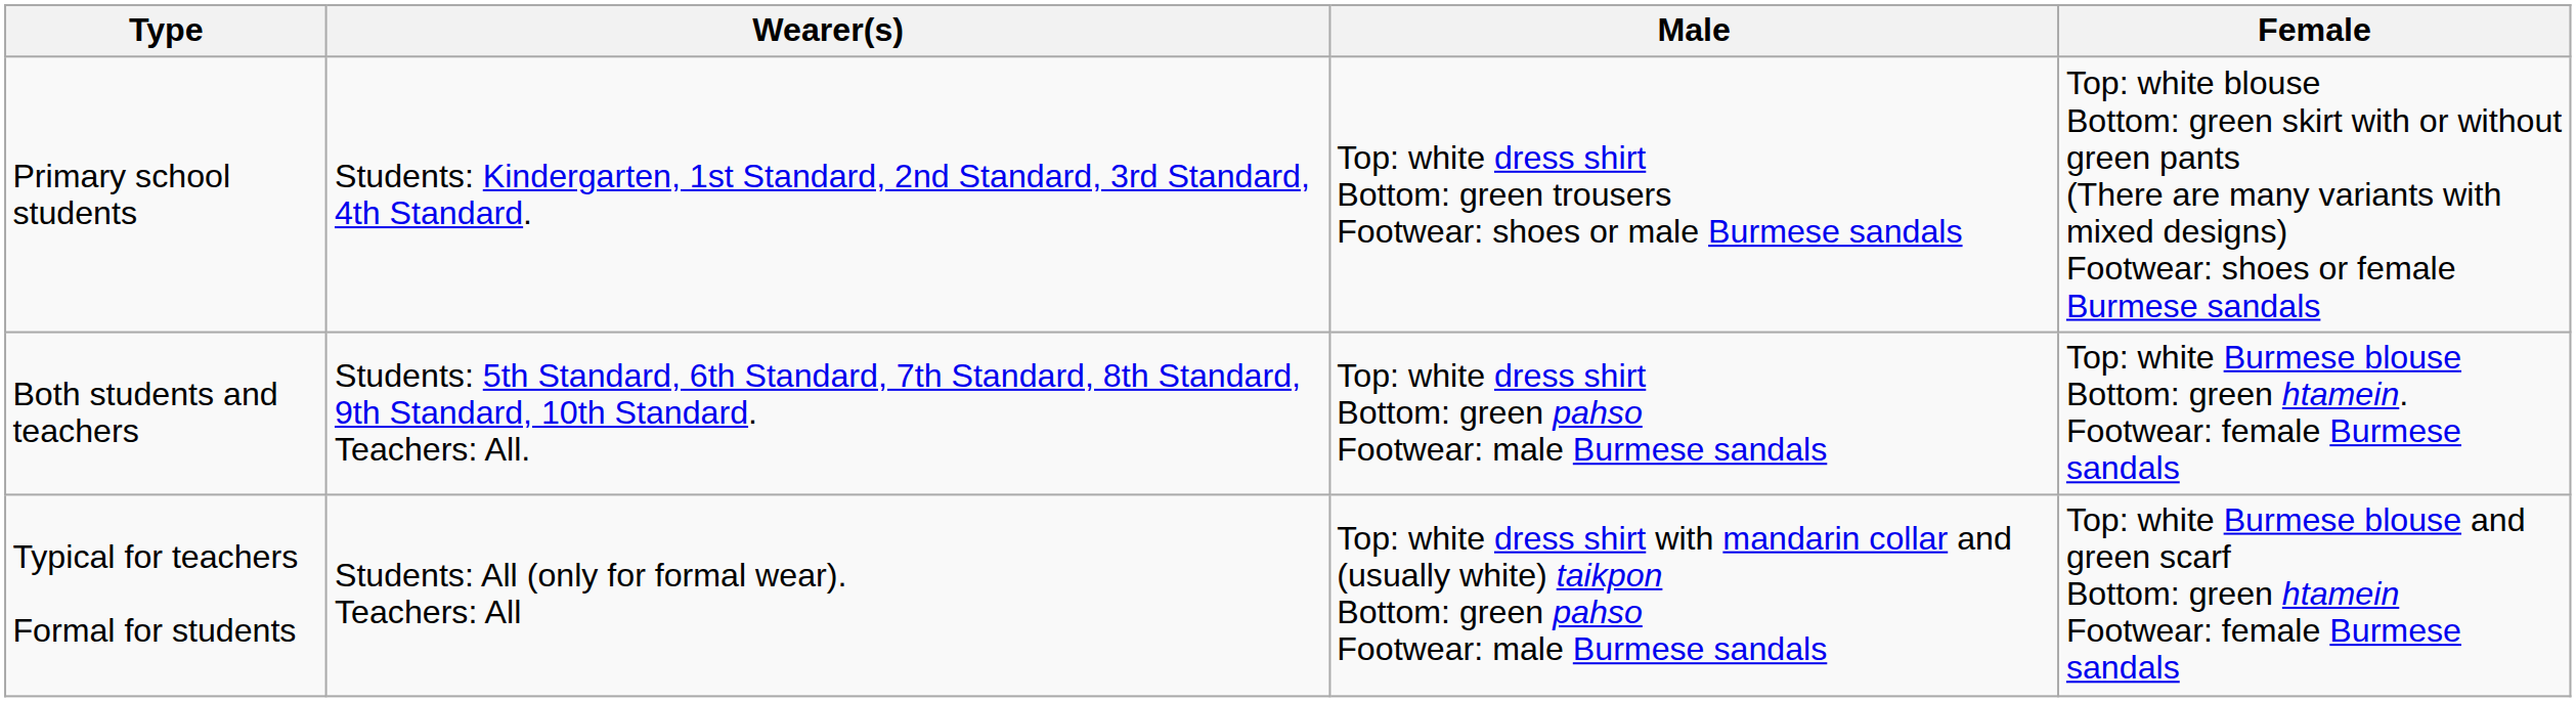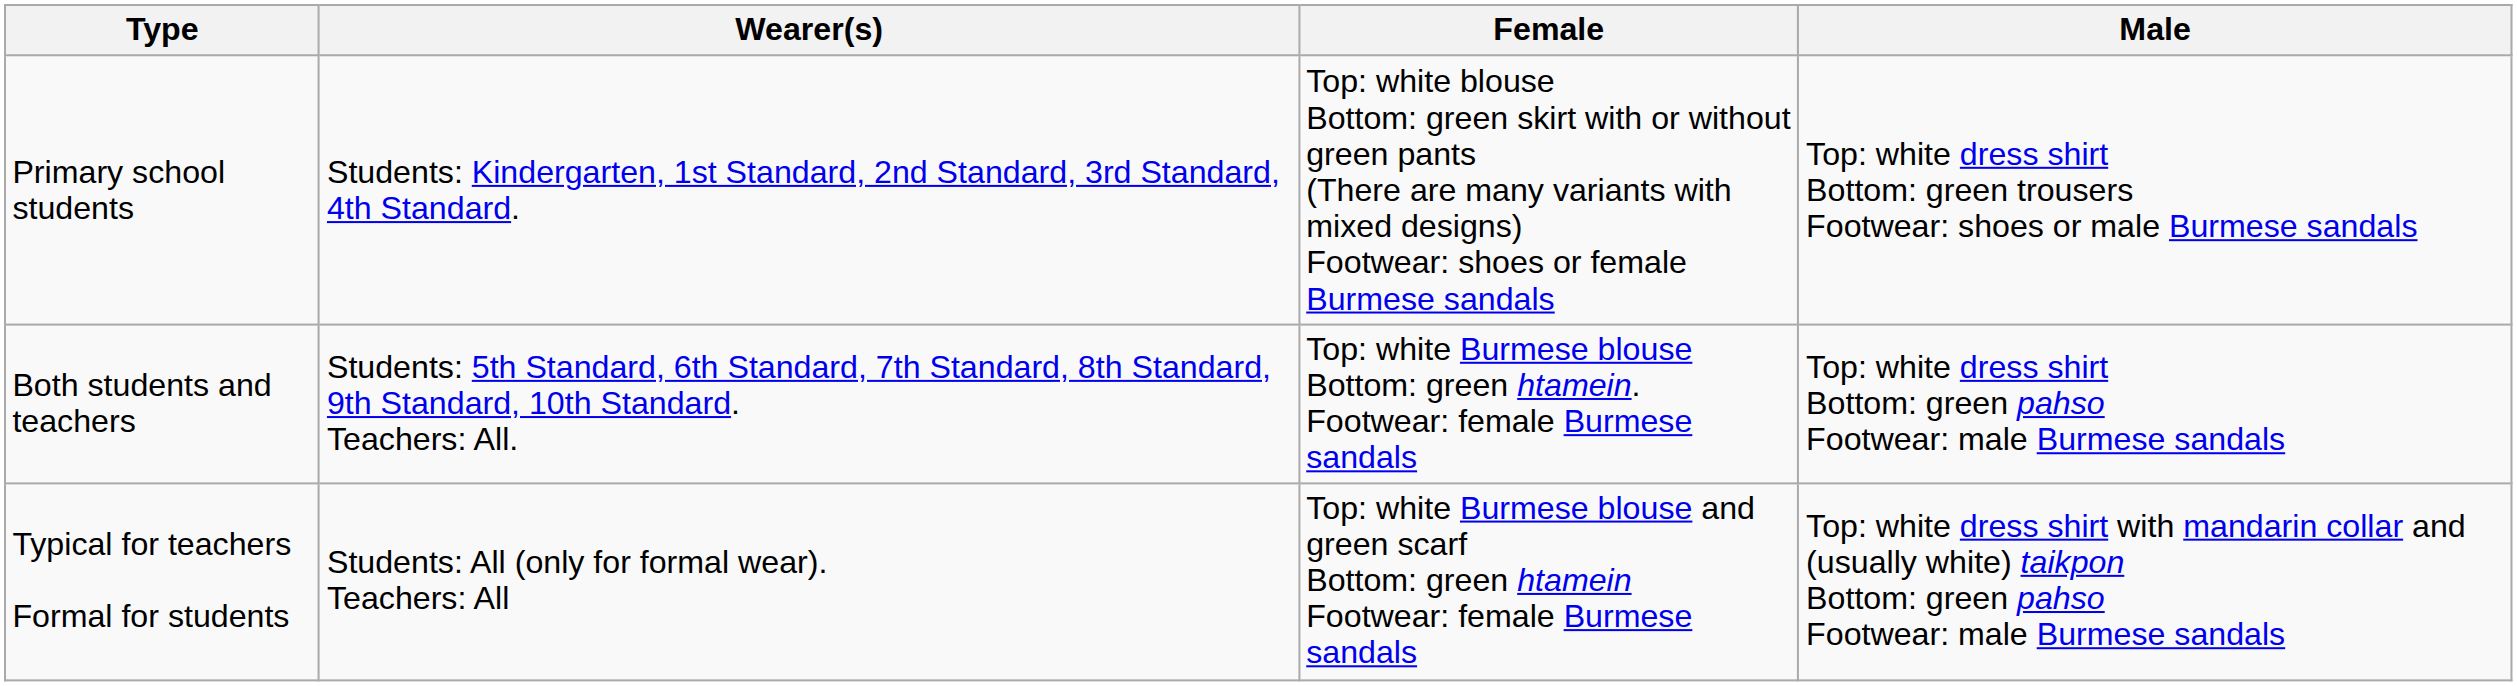columns swapped: Male <-> Female
